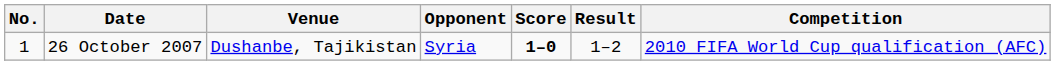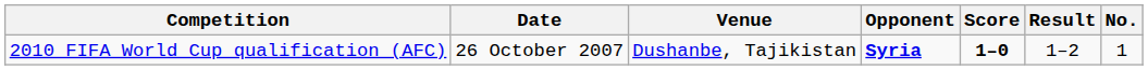columns swapped: No. <-> Competition
26 October 2007 | Opponent: normal -> bold
